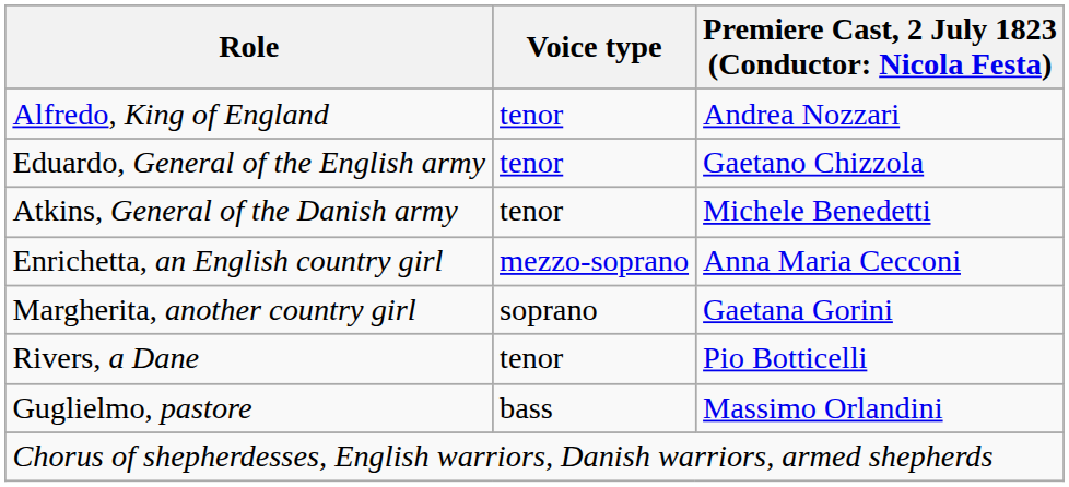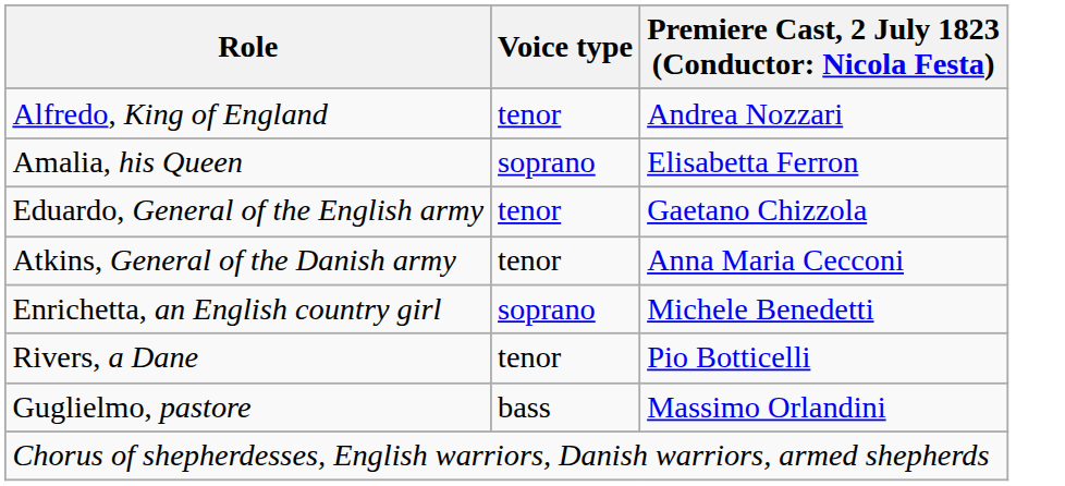+ row: Amalia, his Queen | soprano | Elisabetta Ferron
Atkins, General of the Danish army | column 3: Michele Benedetti -> Anna Maria Cecconi
Enrichetta, an English country girl | Voice type: mezzo-soprano -> soprano
Enrichetta, an English country girl | column 3: Anna Maria Cecconi -> Michele Benedetti
- row: Margherita, another country girl | soprano | Gaetana Gorini
